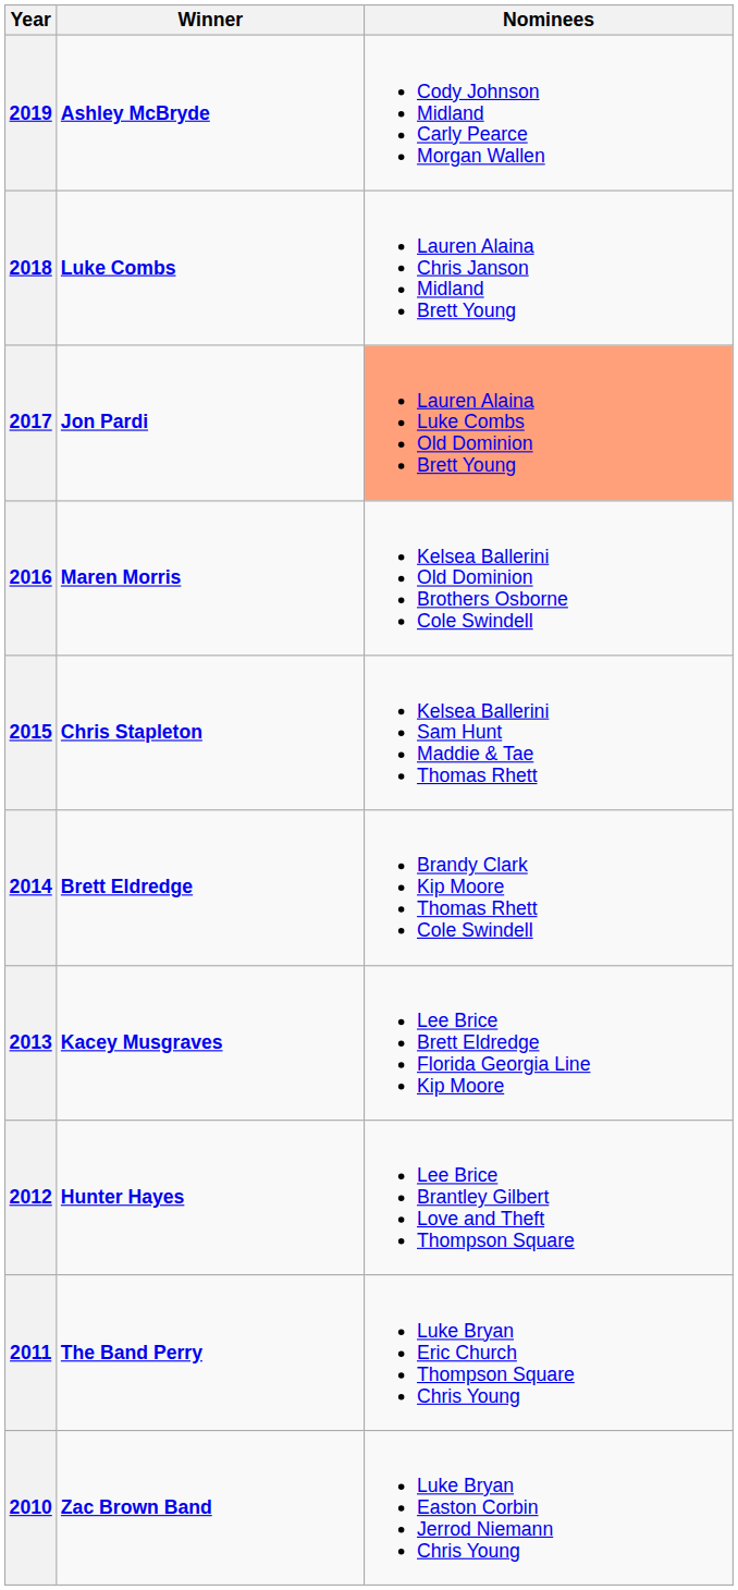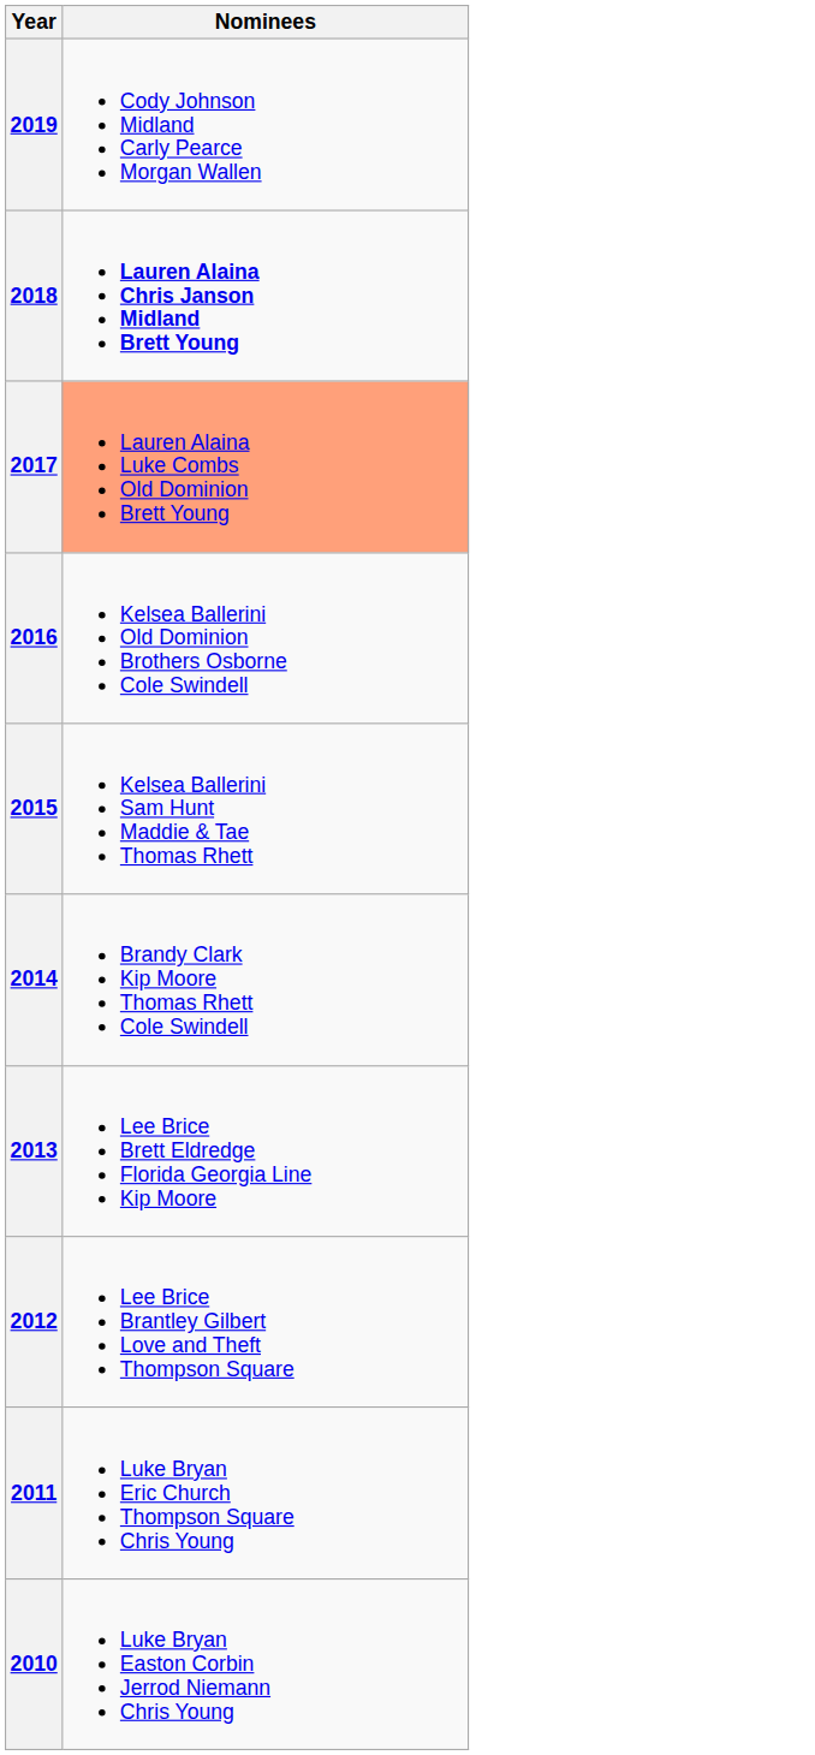- column: Winner | Ashley McBryde | Luke Combs | Jon Pardi | Maren Morris | Chris Stapleton | Brett Eldredge | Kacey Musgraves | Hunter Hayes | The Band Perry | Zac Brown Band
2018 | Nominees: normal -> bold
